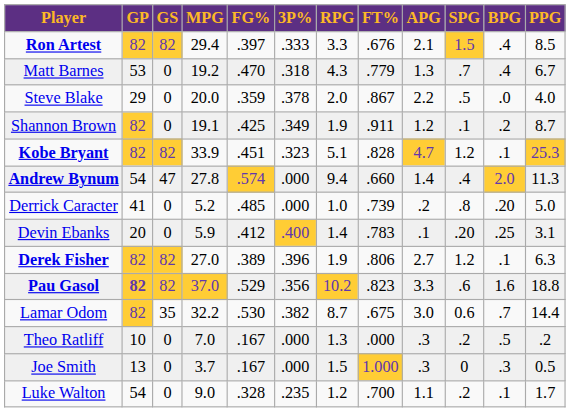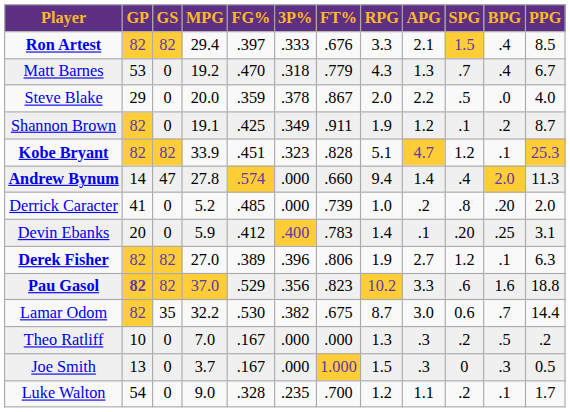columns swapped: FT% <-> RPG
Andrew Bynum | GP: 54 -> 14
Derrick Caracter | PPG: 5.0 -> 2.0
